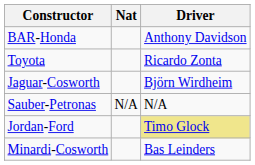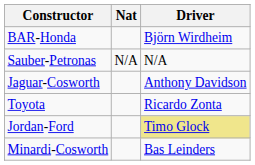BAR-Honda | Driver: Anthony Davidson -> Björn Wirdheim
rows swapped: Sauber-Petronas <-> Toyota
Jaguar-Cosworth | Driver: Björn Wirdheim -> Anthony Davidson
